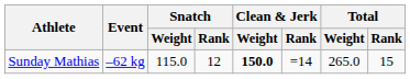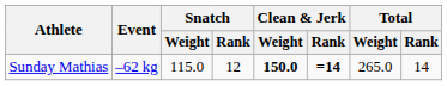Sunday Mathias | Clean & Jerk / Rank: normal -> bold
Sunday Mathias | Total / Rank: 15 -> 14
